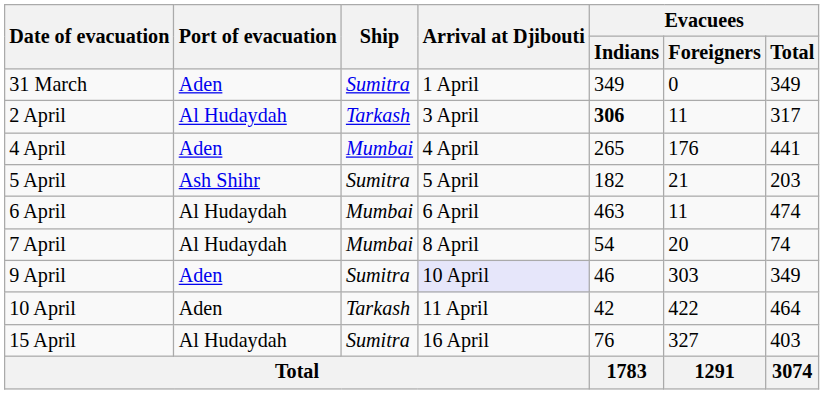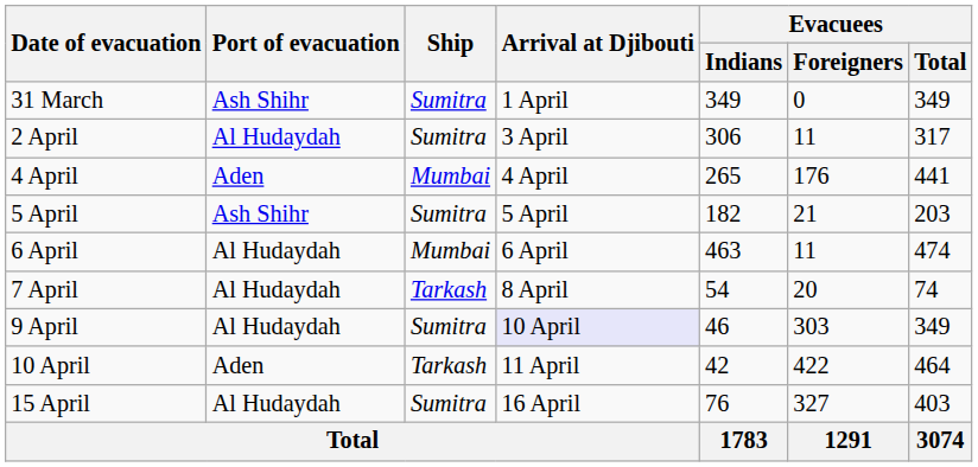31 March | Port of evacuation: Aden -> Ash Shihr
2 April | Ship: Tarkash -> Sumitra
2 April | Evacuees / Indians: bold -> normal
7 April | Ship: Mumbai -> Tarkash
9 April | Port of evacuation: Aden -> Al Hudaydah
